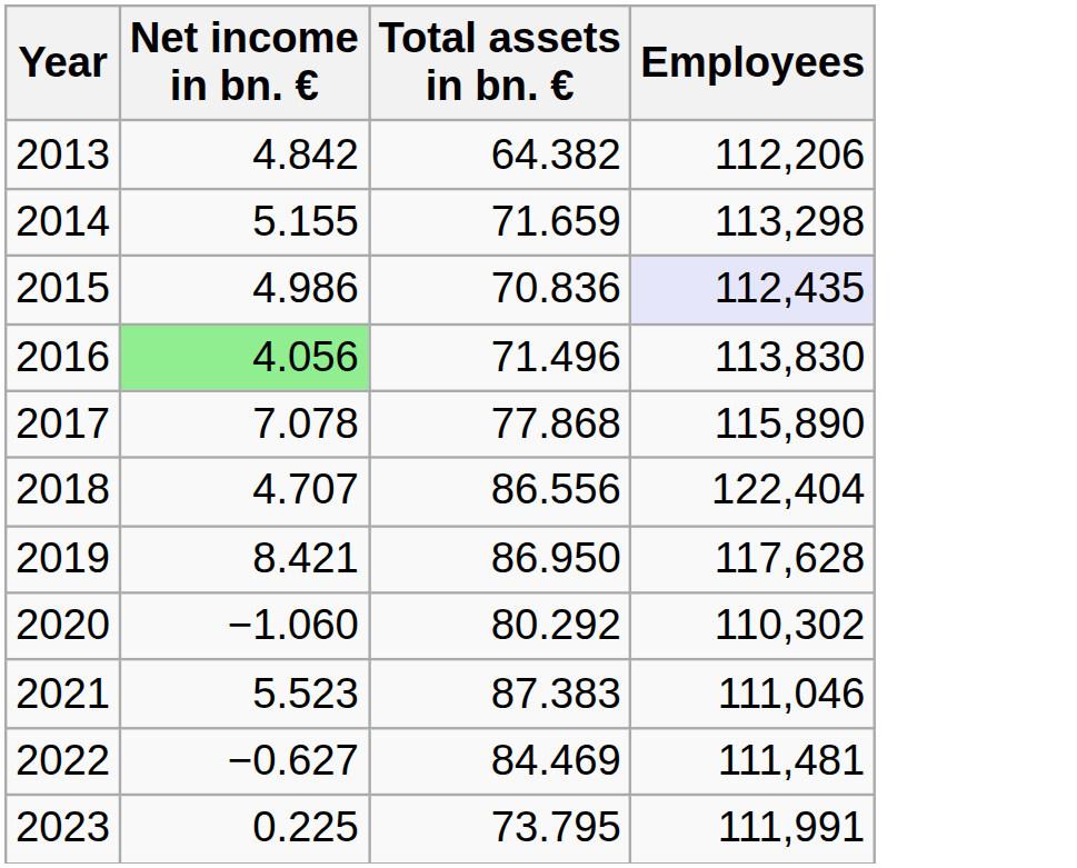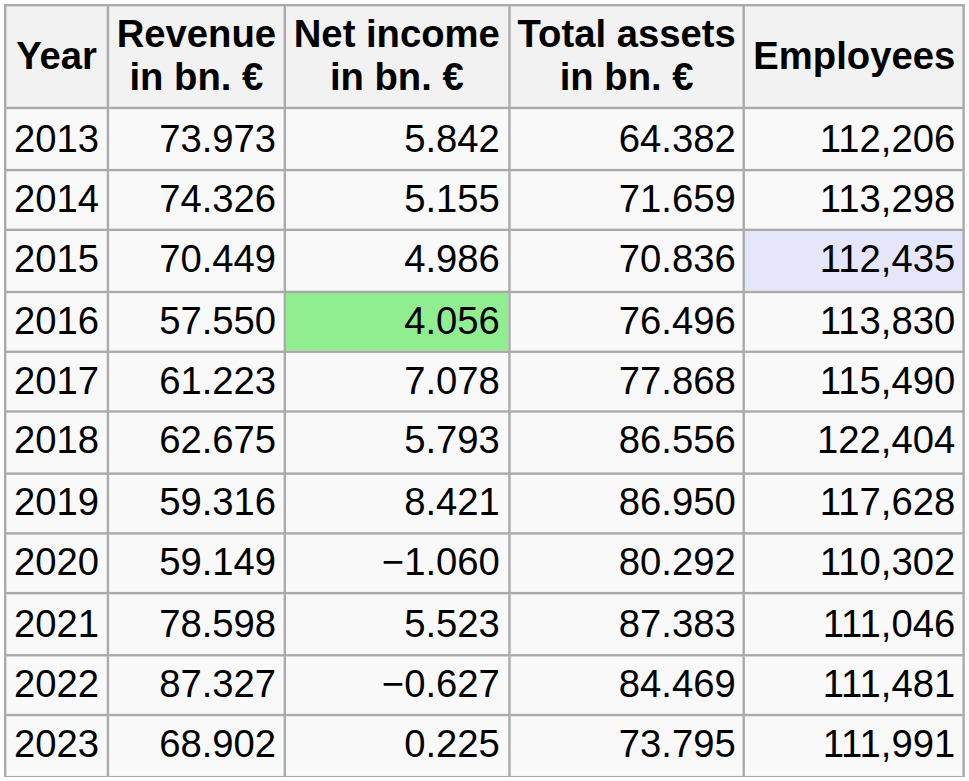+ column: Revenue in bn. € | 73.973 | 74.326 | 70.449 | 57.550 | 61.223 | 62.675 | 59.316 | 59.149 | 78.598 | 87.327 | 68.902
2013 | Net income in bn. €: 4.842 -> 5.842
2016 | Total assets in bn. €: 71.496 -> 76.496
2017 | Employees: 115,890 -> 115,490
2018 | Net income in bn. €: 4.707 -> 5.793
